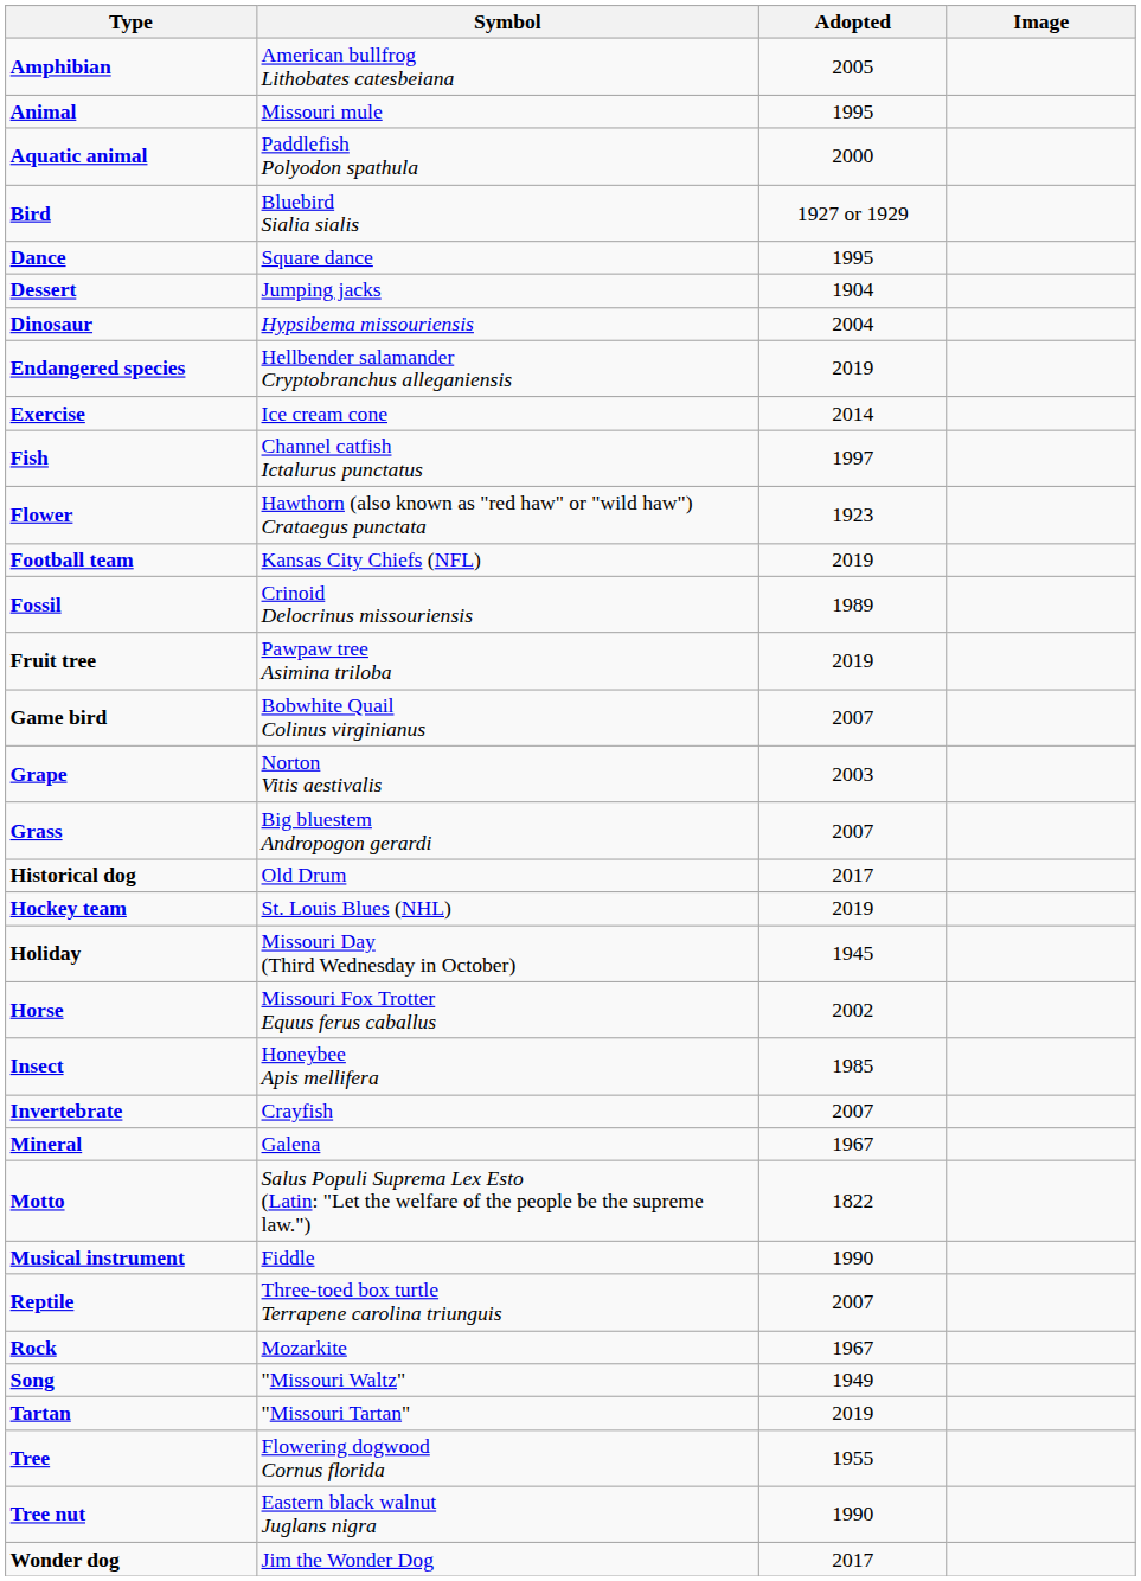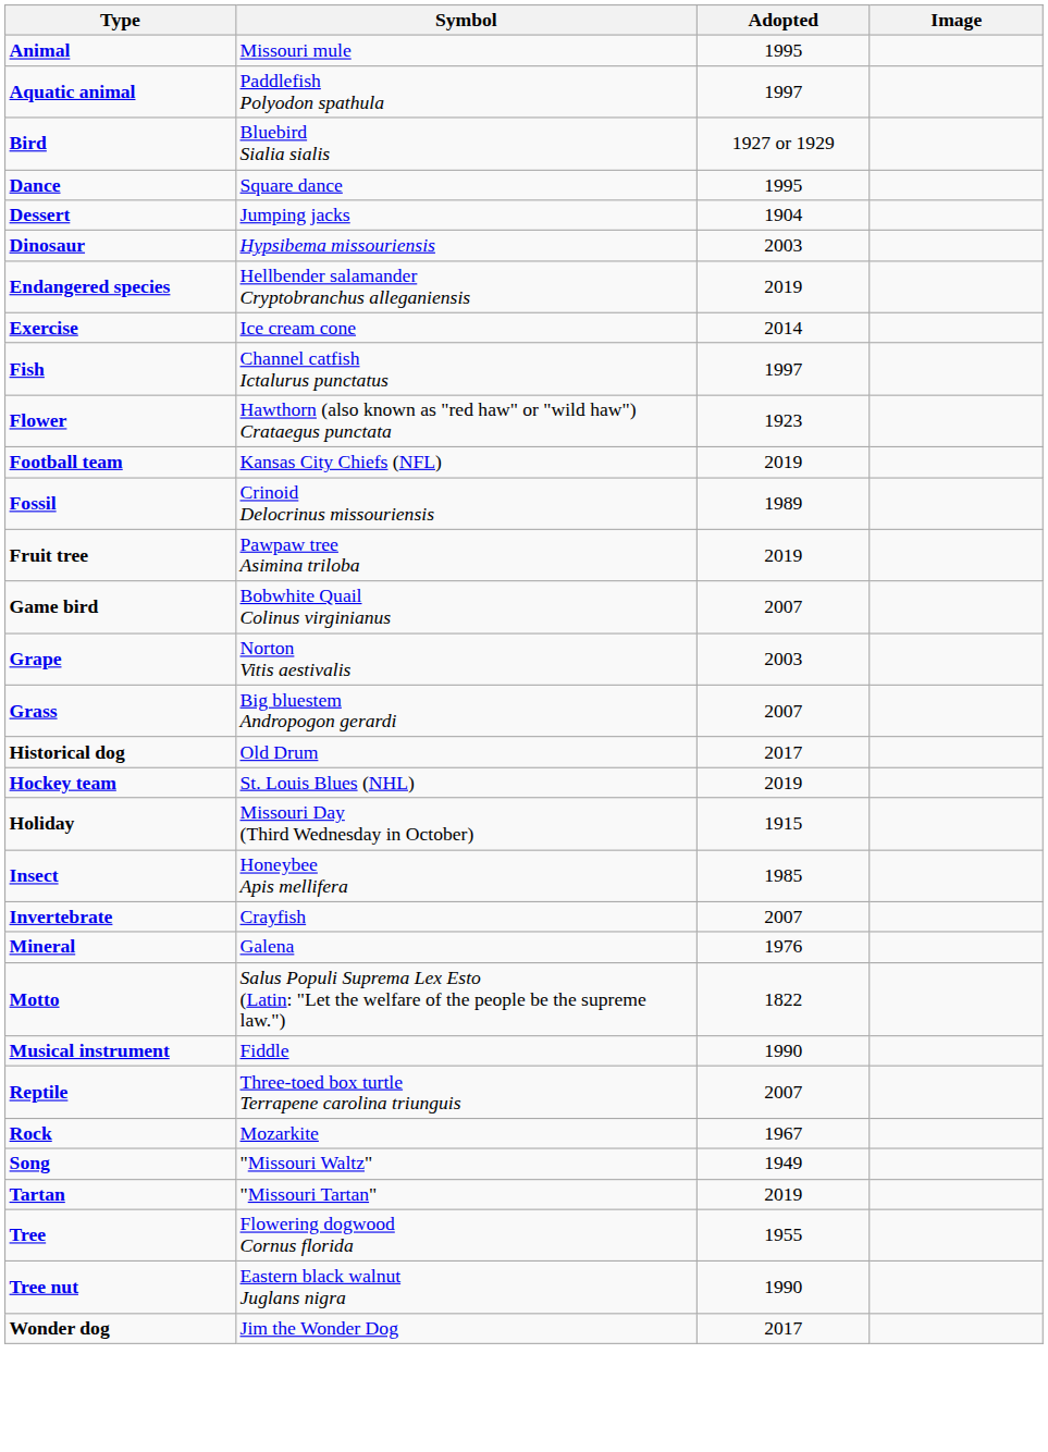- row: Amphibian | American bullfrog Lithobates catesbeiana | 2005
Aquatic animal | Adopted: 2000 -> 1997
Dinosaur | Adopted: 2004 -> 2003
Holiday | Adopted: 1945 -> 1915
- row: Horse | Missouri Fox Trotter Equus ferus caballus | 2002
Mineral | Adopted: 1967 -> 1976
